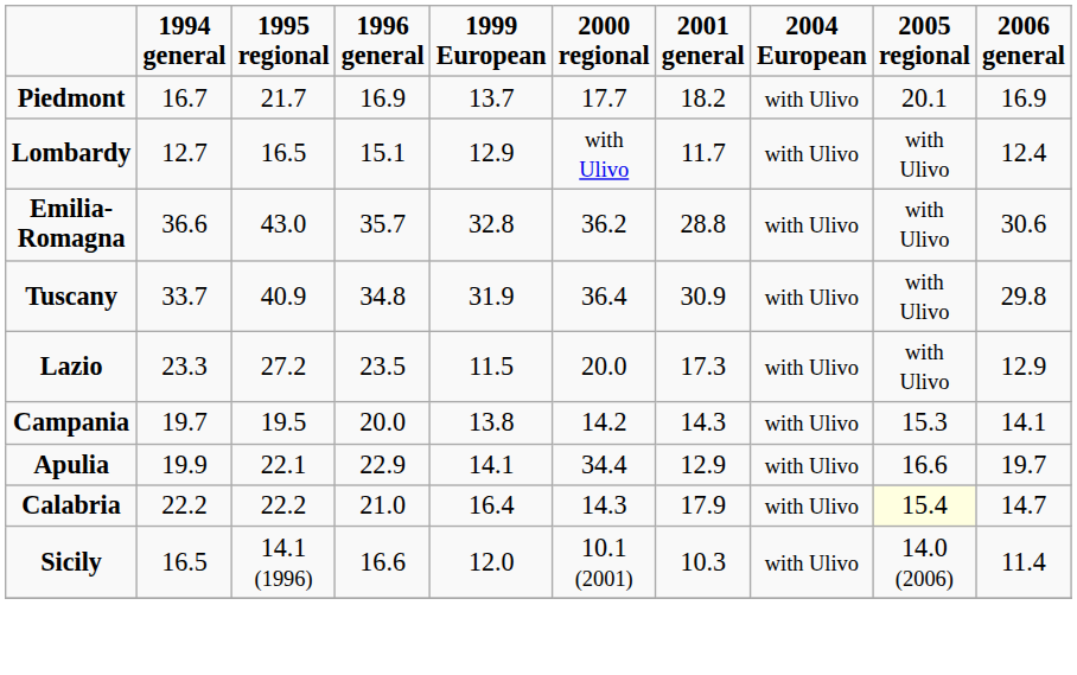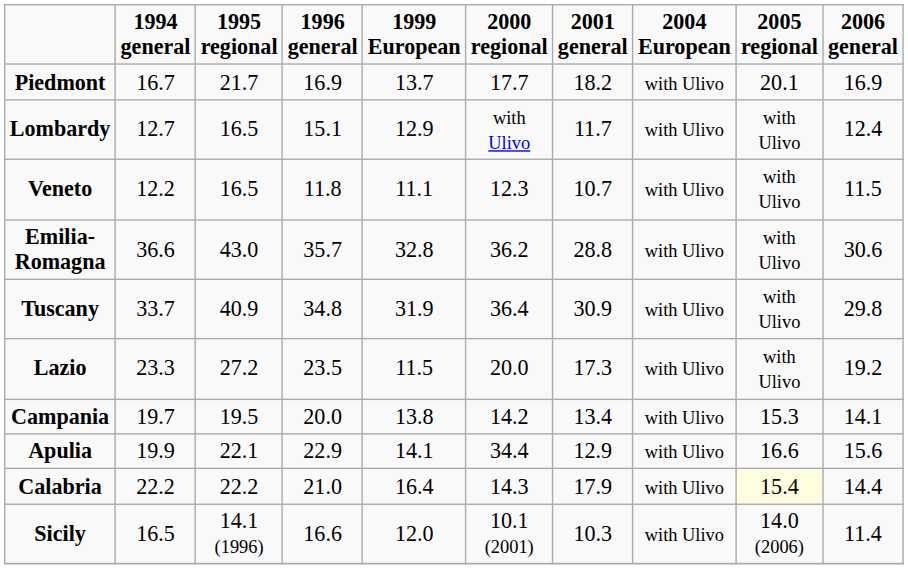+ row: Veneto | 12.2 | 16.5 | 11.8 | 11.1 | 12.3 | 10.7 | with Ulivo | with Ulivo | 11.5
Lazio | 2006 general: 12.9 -> 19.2
Campania | 2001 general: 14.3 -> 13.4
Apulia | 2006 general: 19.7 -> 15.6
Calabria | 2006 general: 14.7 -> 14.4
